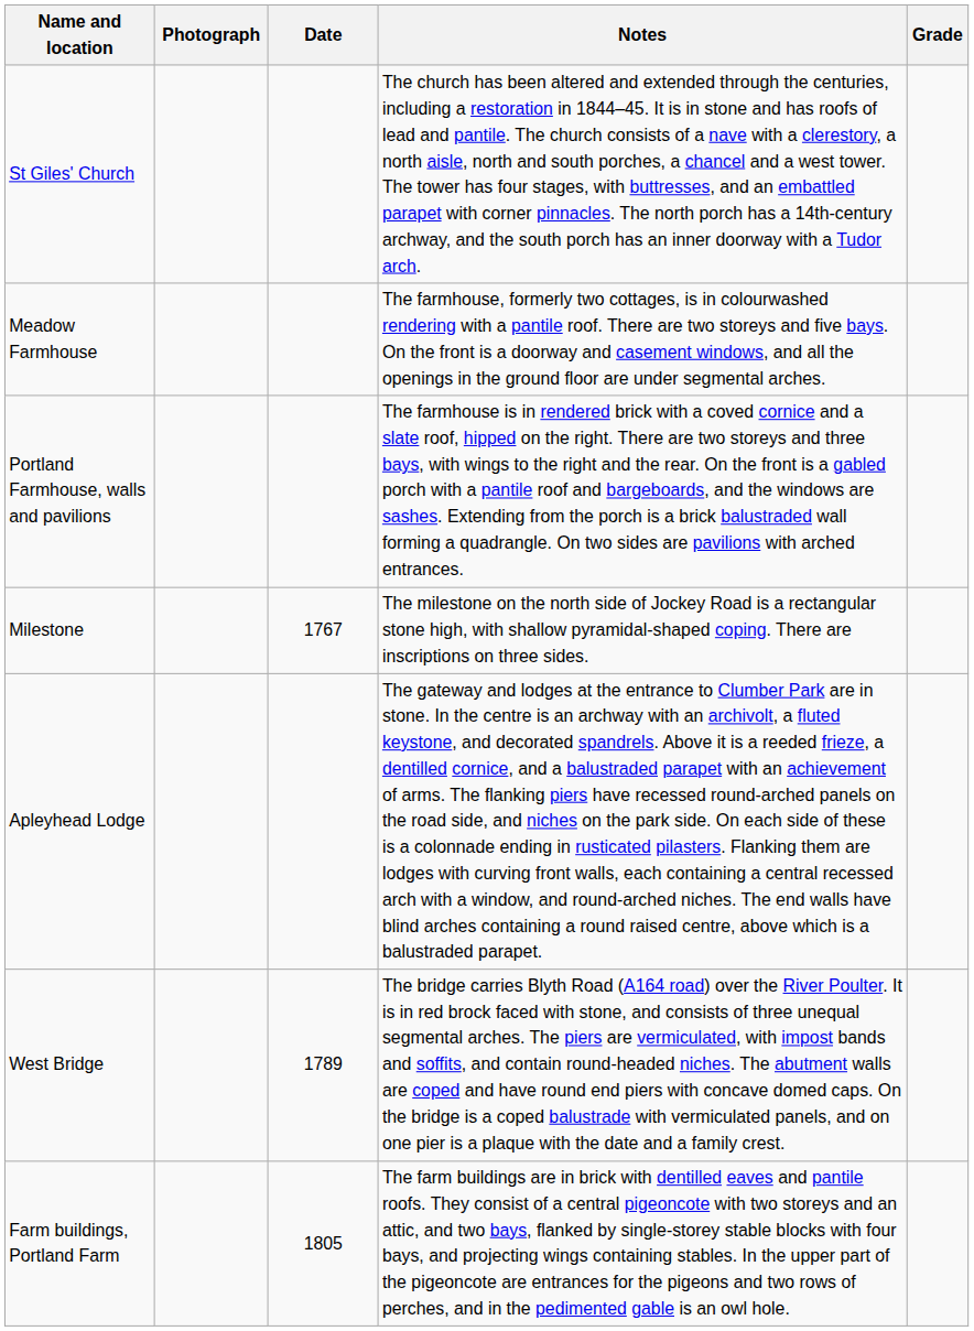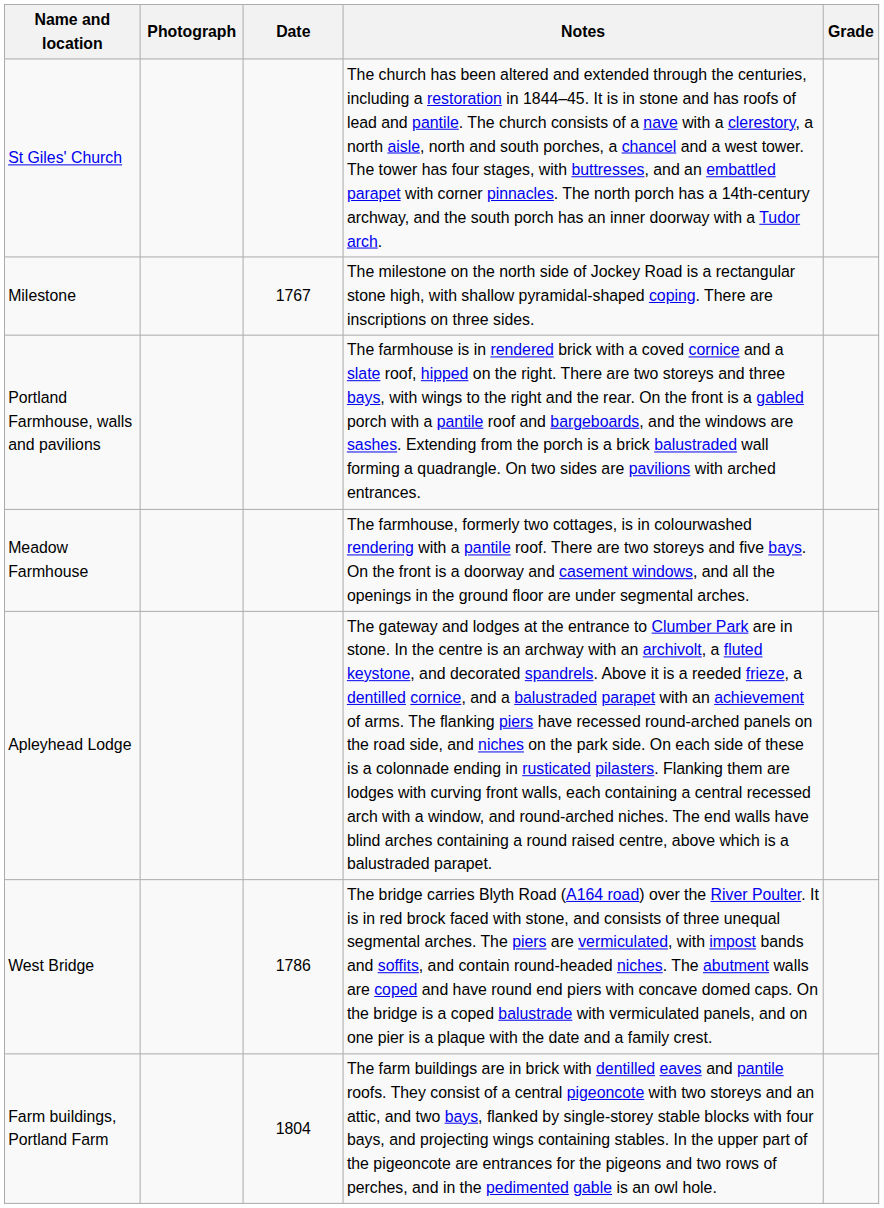rows swapped: Meadow Farmhouse <-> Milestone
West Bridge | Date: 1789 -> 1786
Farm buildings, Portland Farm | Date: 1805 -> 1804
